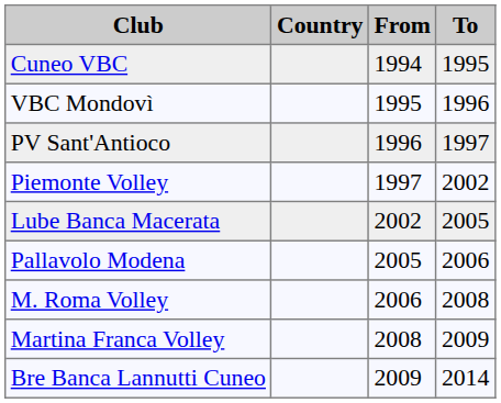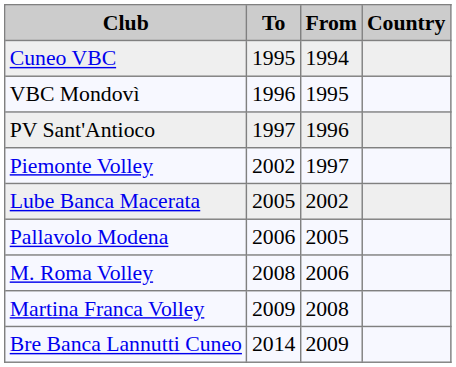columns swapped: Country <-> To
